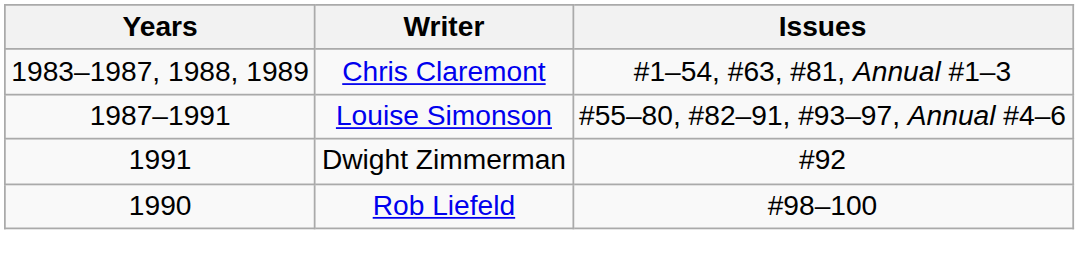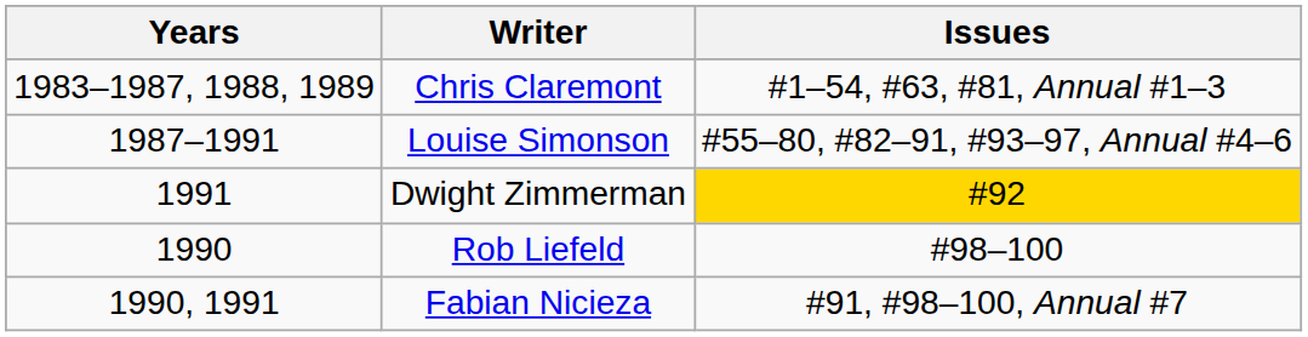Dwight Zimmerman | Issues: no background -> gold background
+ row: 1990, 1991 | Fabian Nicieza | #91, #98–100, Annual #7
